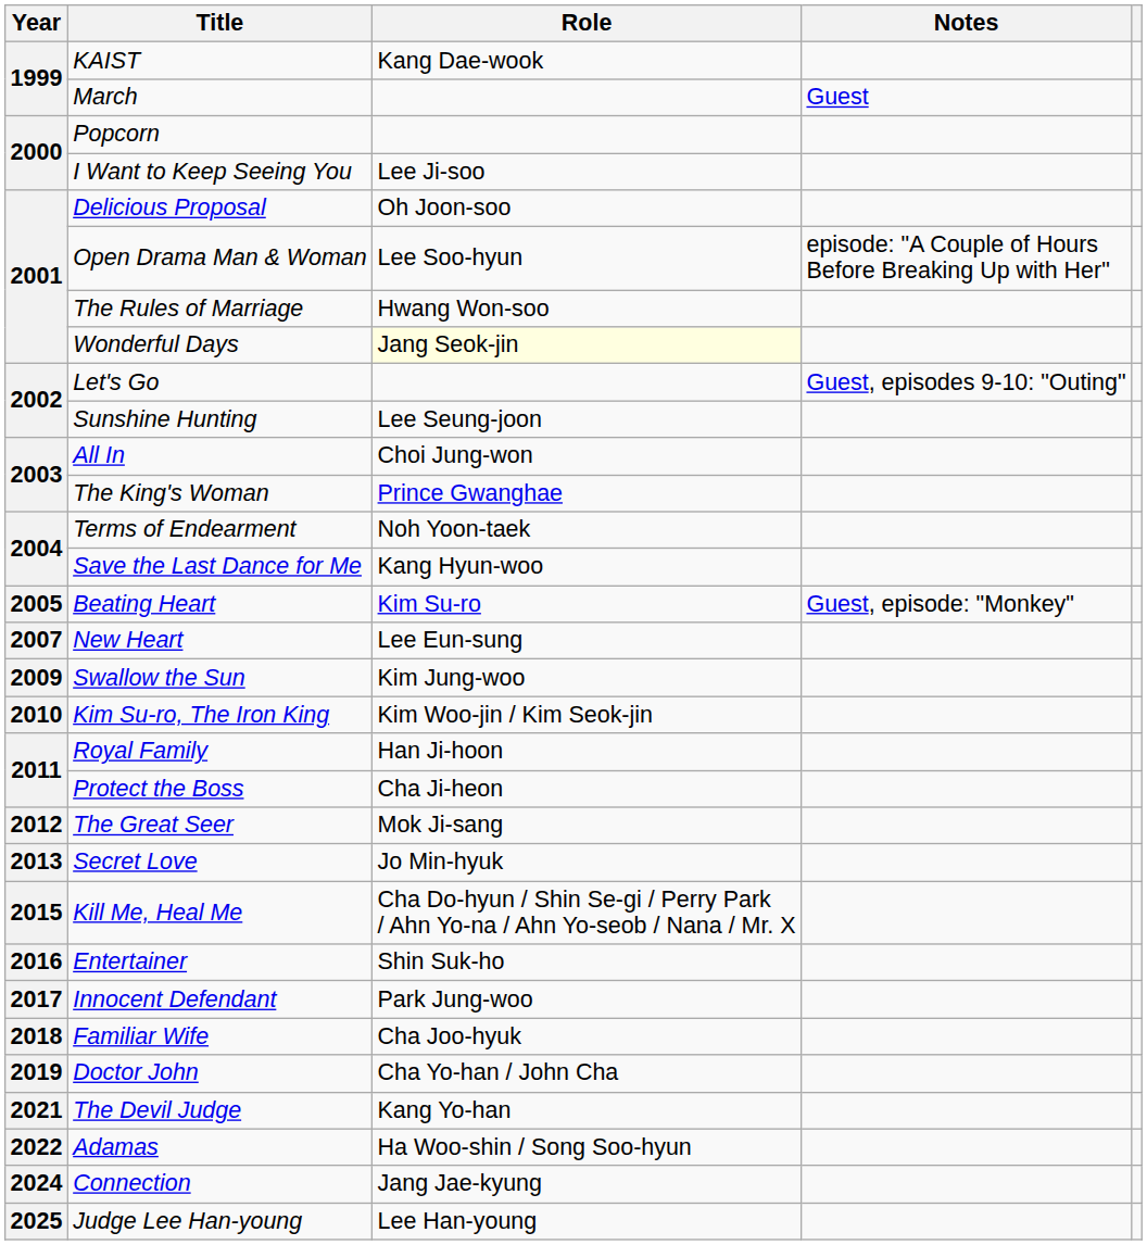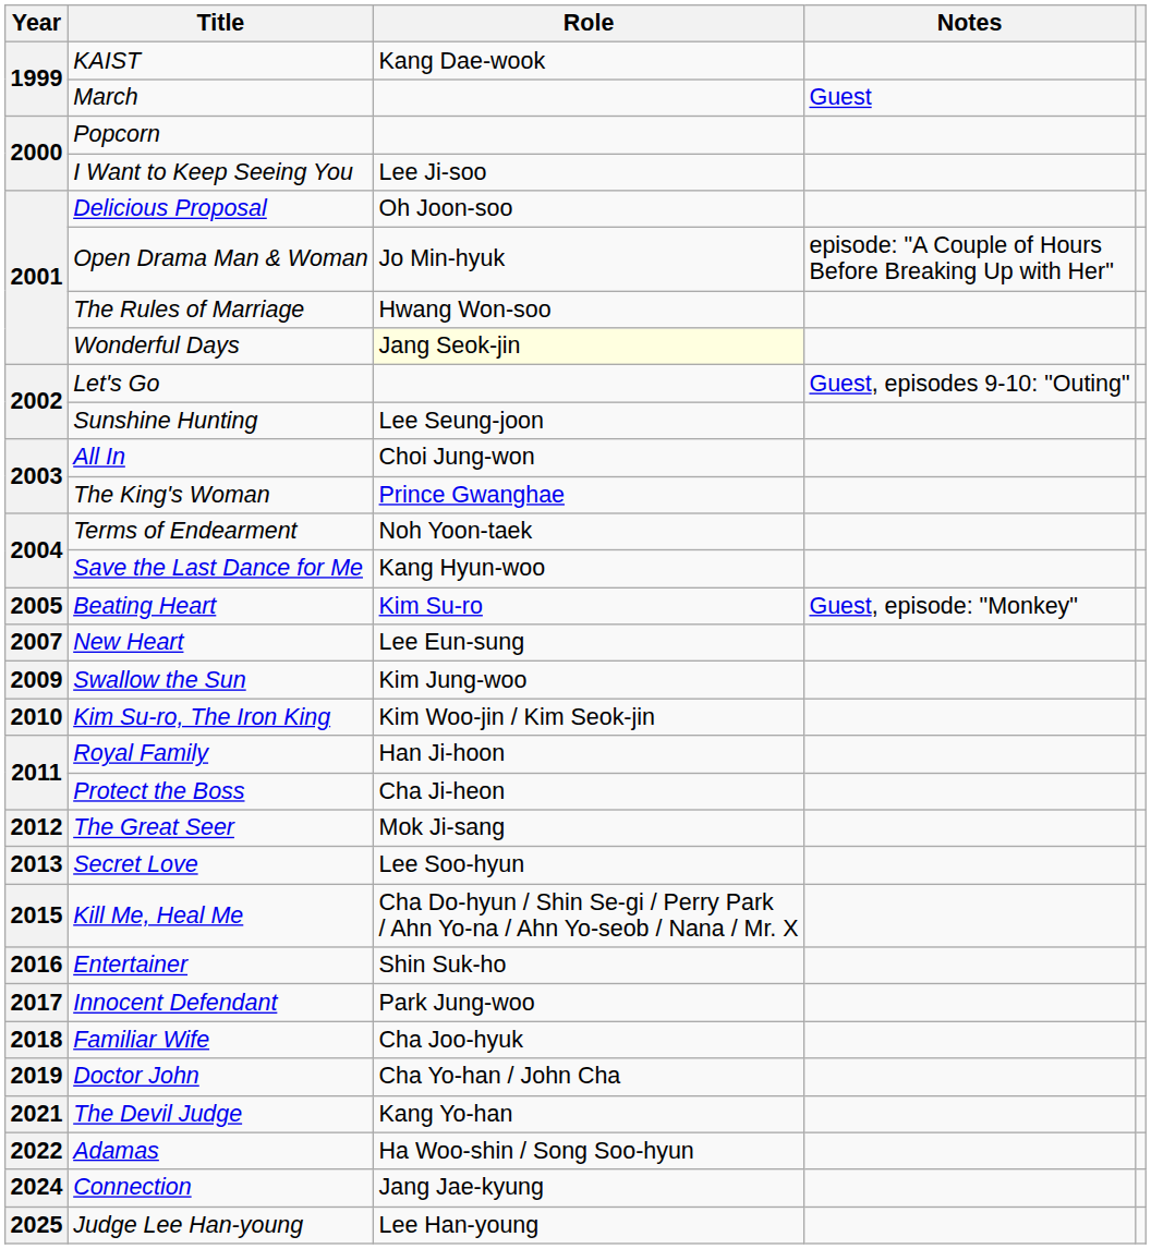Open Drama Man & Woman | Role: Lee Soo-hyun -> Jo Min-hyuk
Secret Love | Role: Jo Min-hyuk -> Lee Soo-hyun
